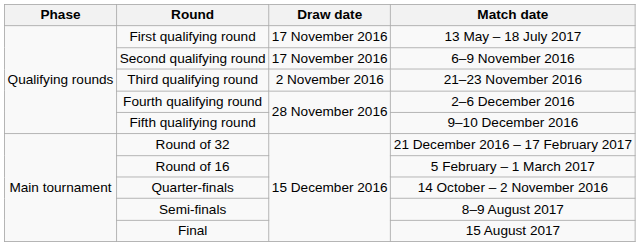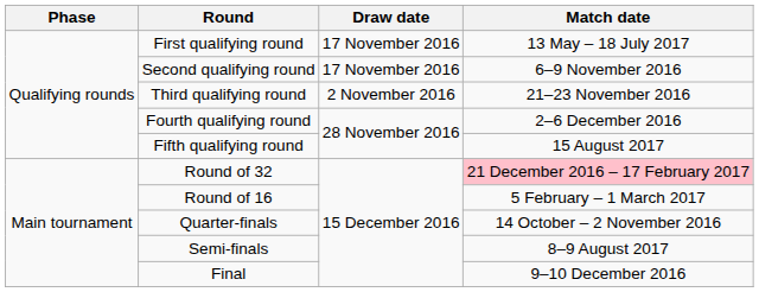Fifth qualifying round | Match date: 9–10 December 2016 -> 15 August 2017
Round of 32 | Match date: no background -> pink background
Final | Match date: 15 August 2017 -> 9–10 December 2016
